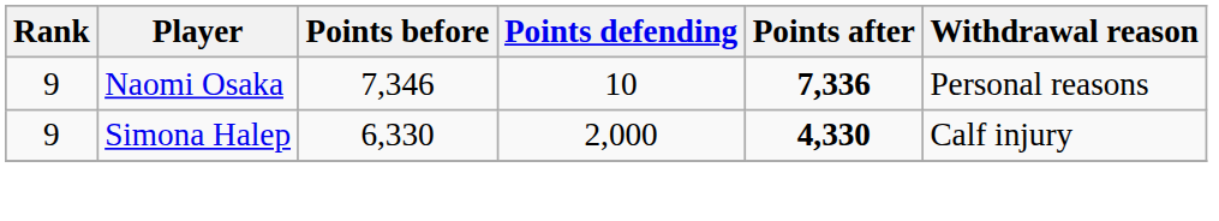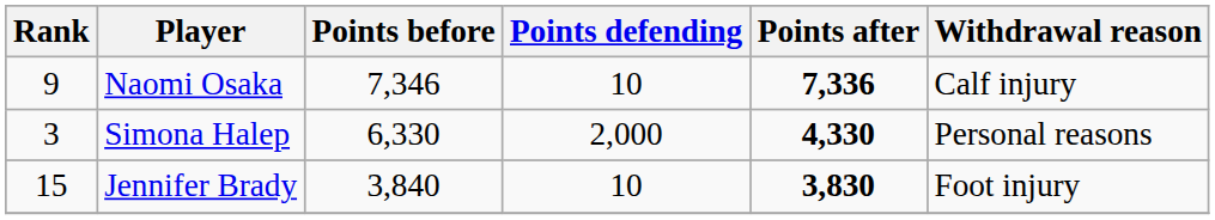Naomi Osaka | Withdrawal reason: Personal reasons -> Calf injury
Simona Halep | Rank: 9 -> 3
Simona Halep | Withdrawal reason: Calf injury -> Personal reasons
+ row: 15 | Jennifer Brady | 3,840 | 10 | 3,830 | Foot injury
